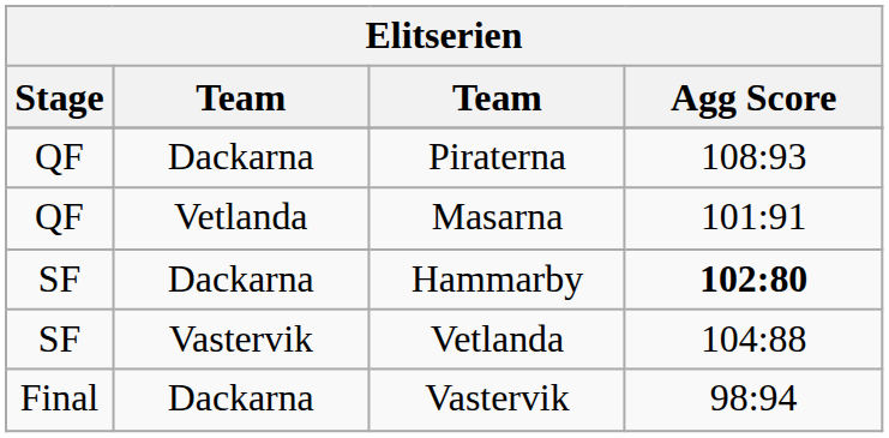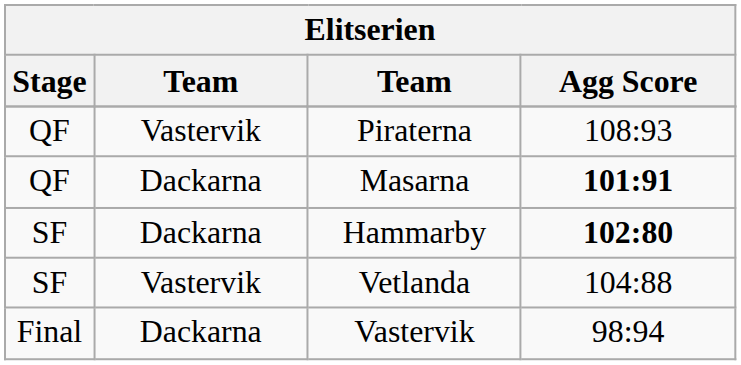Piraterna | column 2: Dackarna -> Vastervik
Masarna | column 2: Vetlanda -> Dackarna
Masarna | Agg Score: normal -> bold
